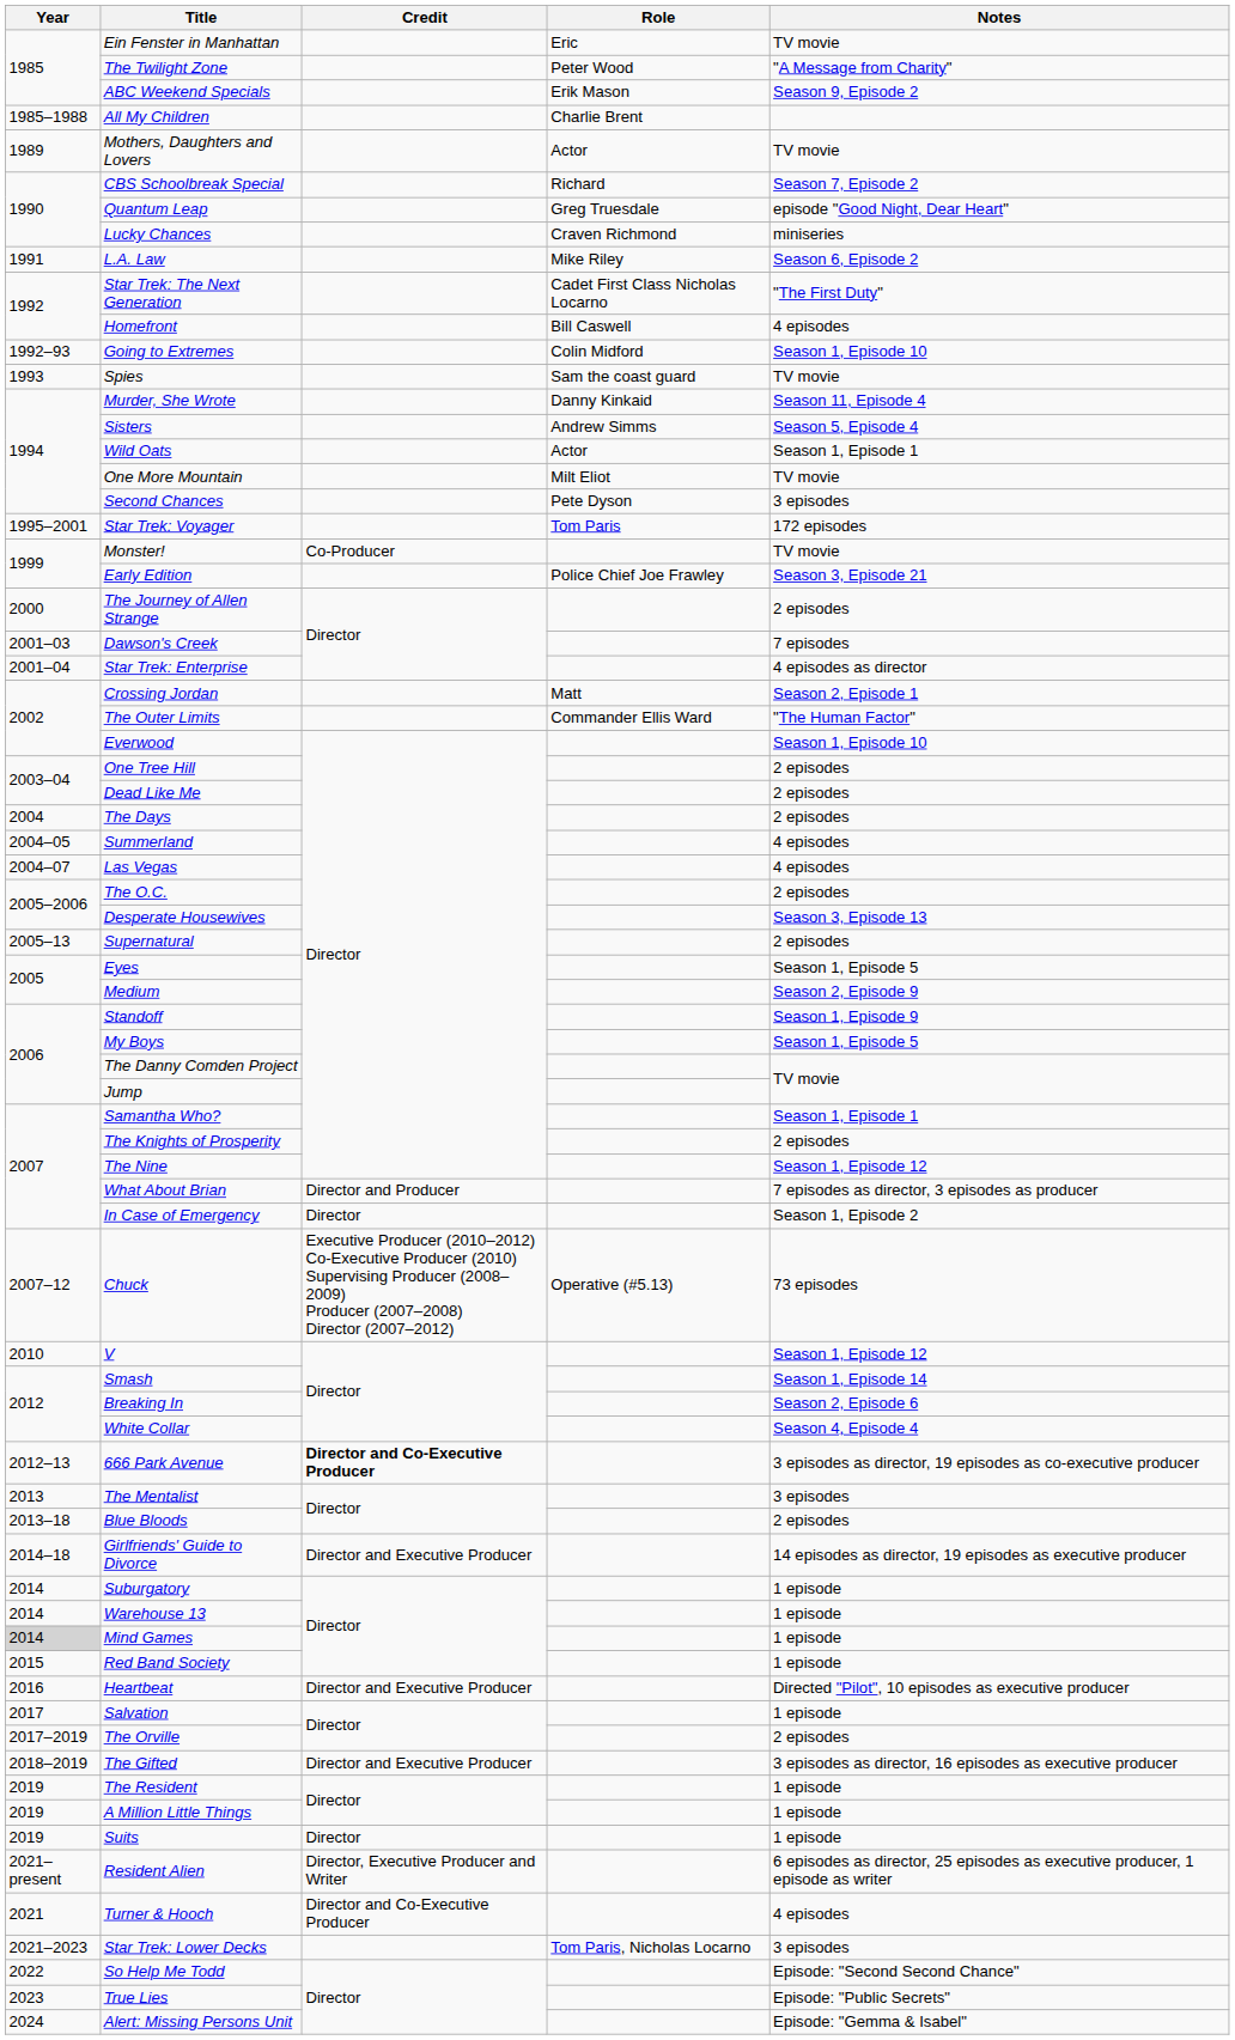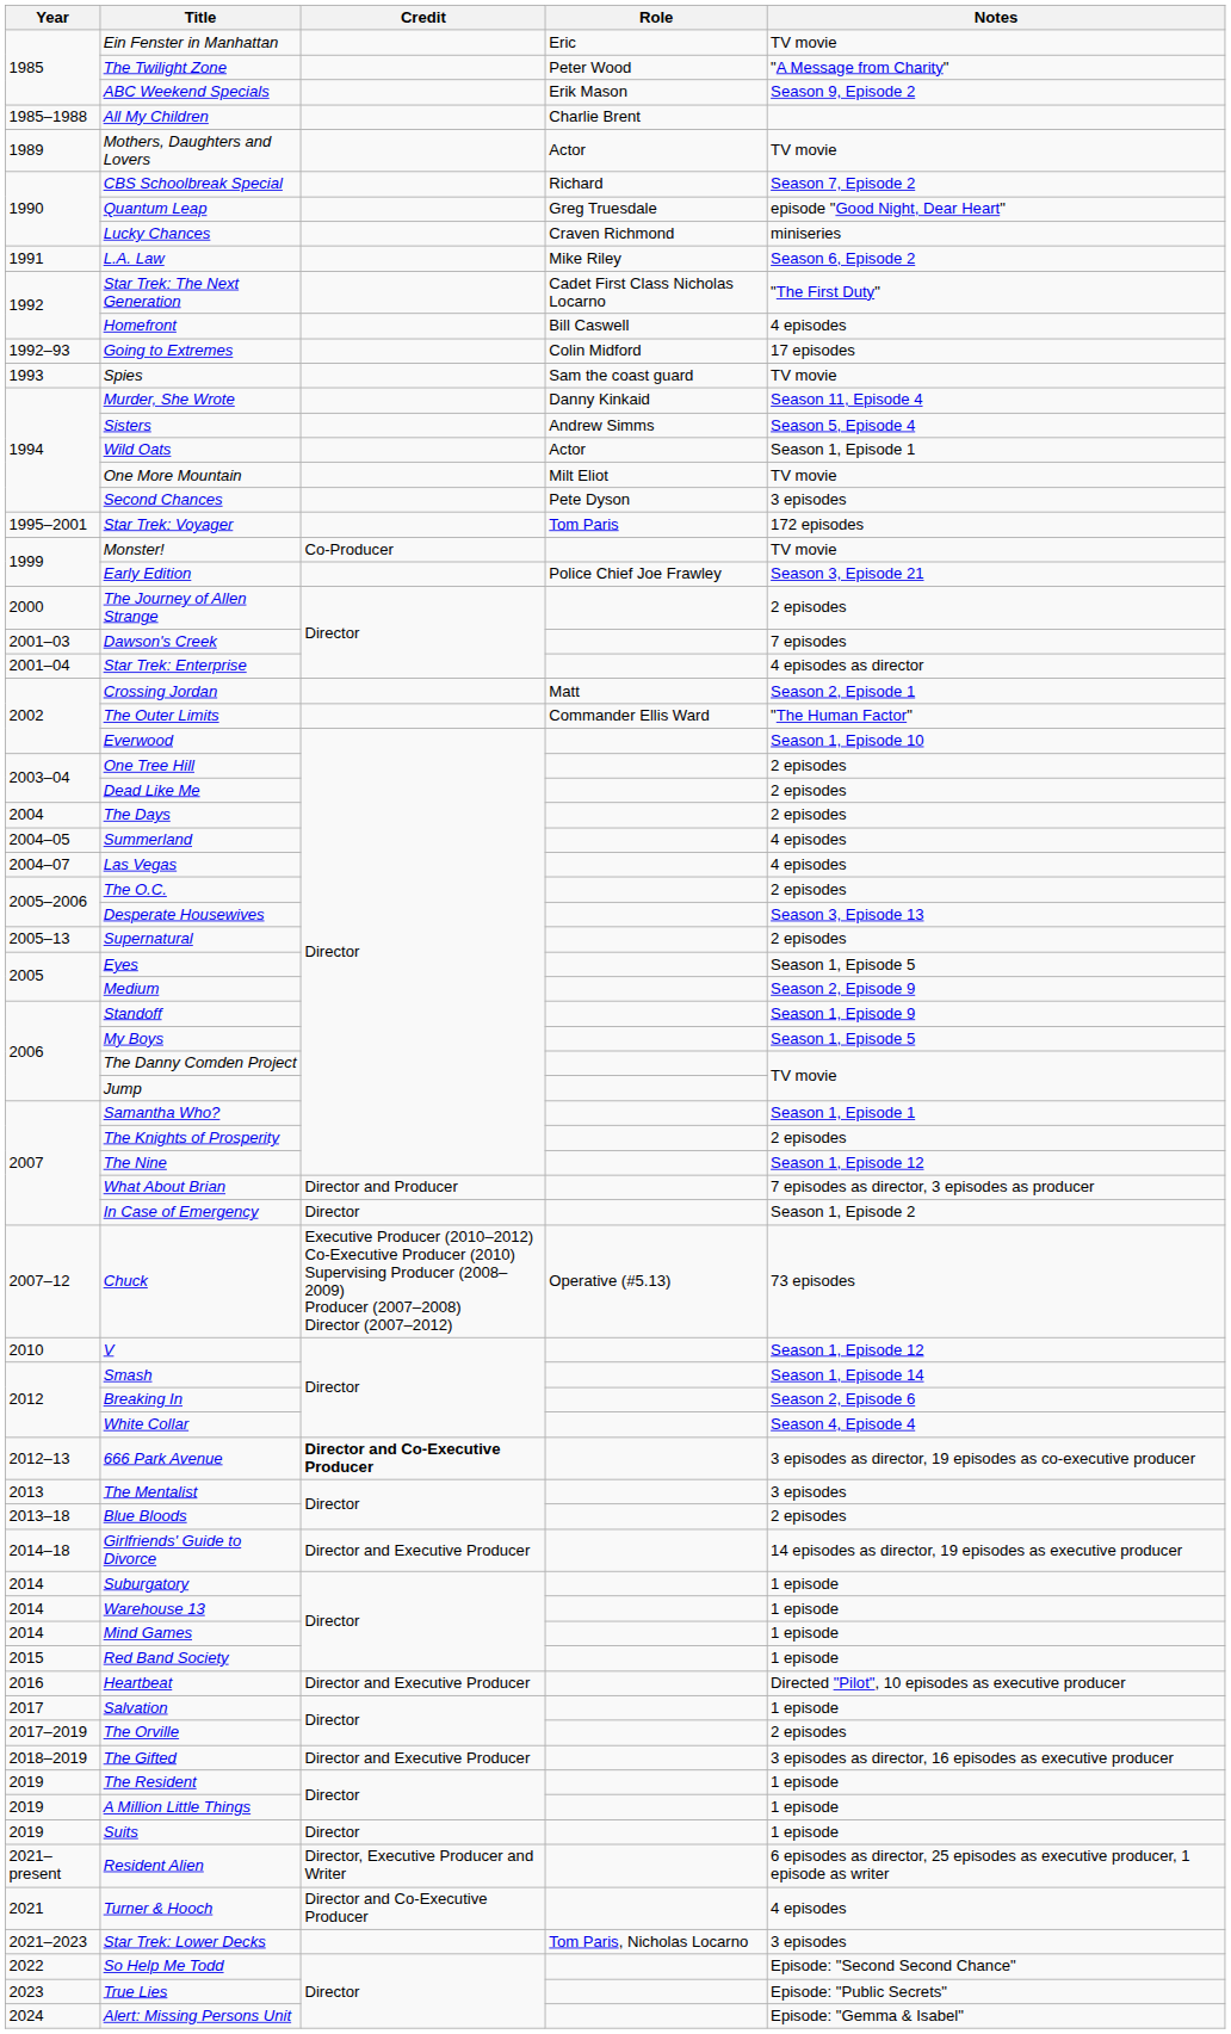Going to Extremes | Notes: Season 1, Episode 10 -> 17 episodes
Mind Games | Year: lightgrey background -> no background
